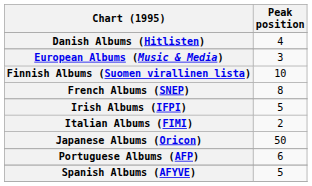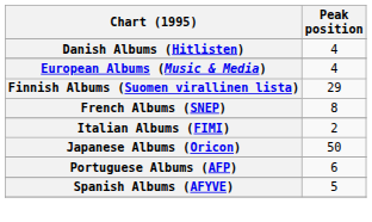European Albums (Music & Media) | Peak position: 3 -> 4
Finnish Albums (Suomen virallinen lista) | Peak position: 10 -> 29
- row: Irish Albums (IFPI) | 5
